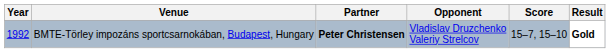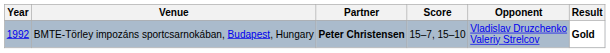columns swapped: Opponent <-> Score
